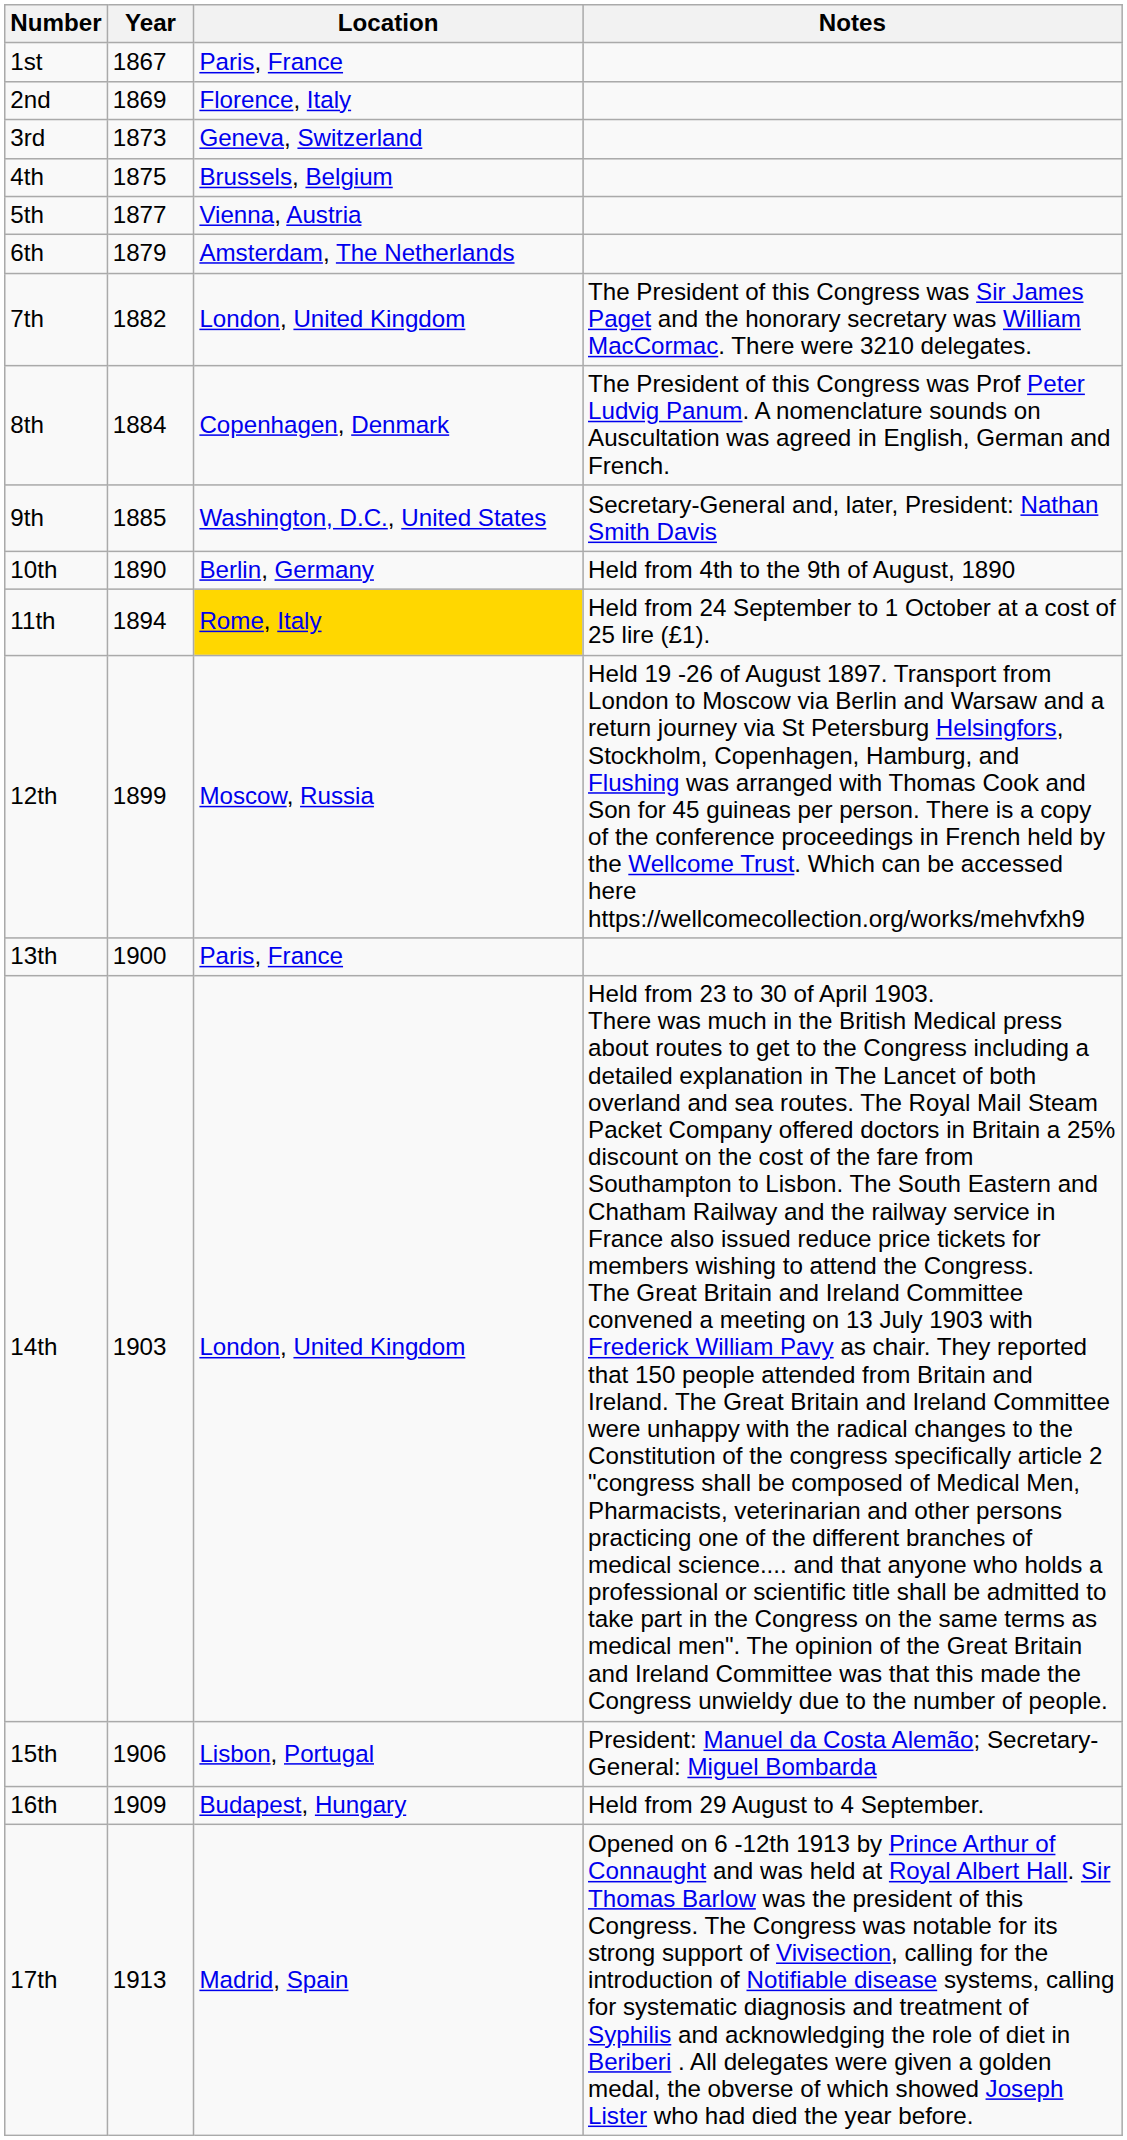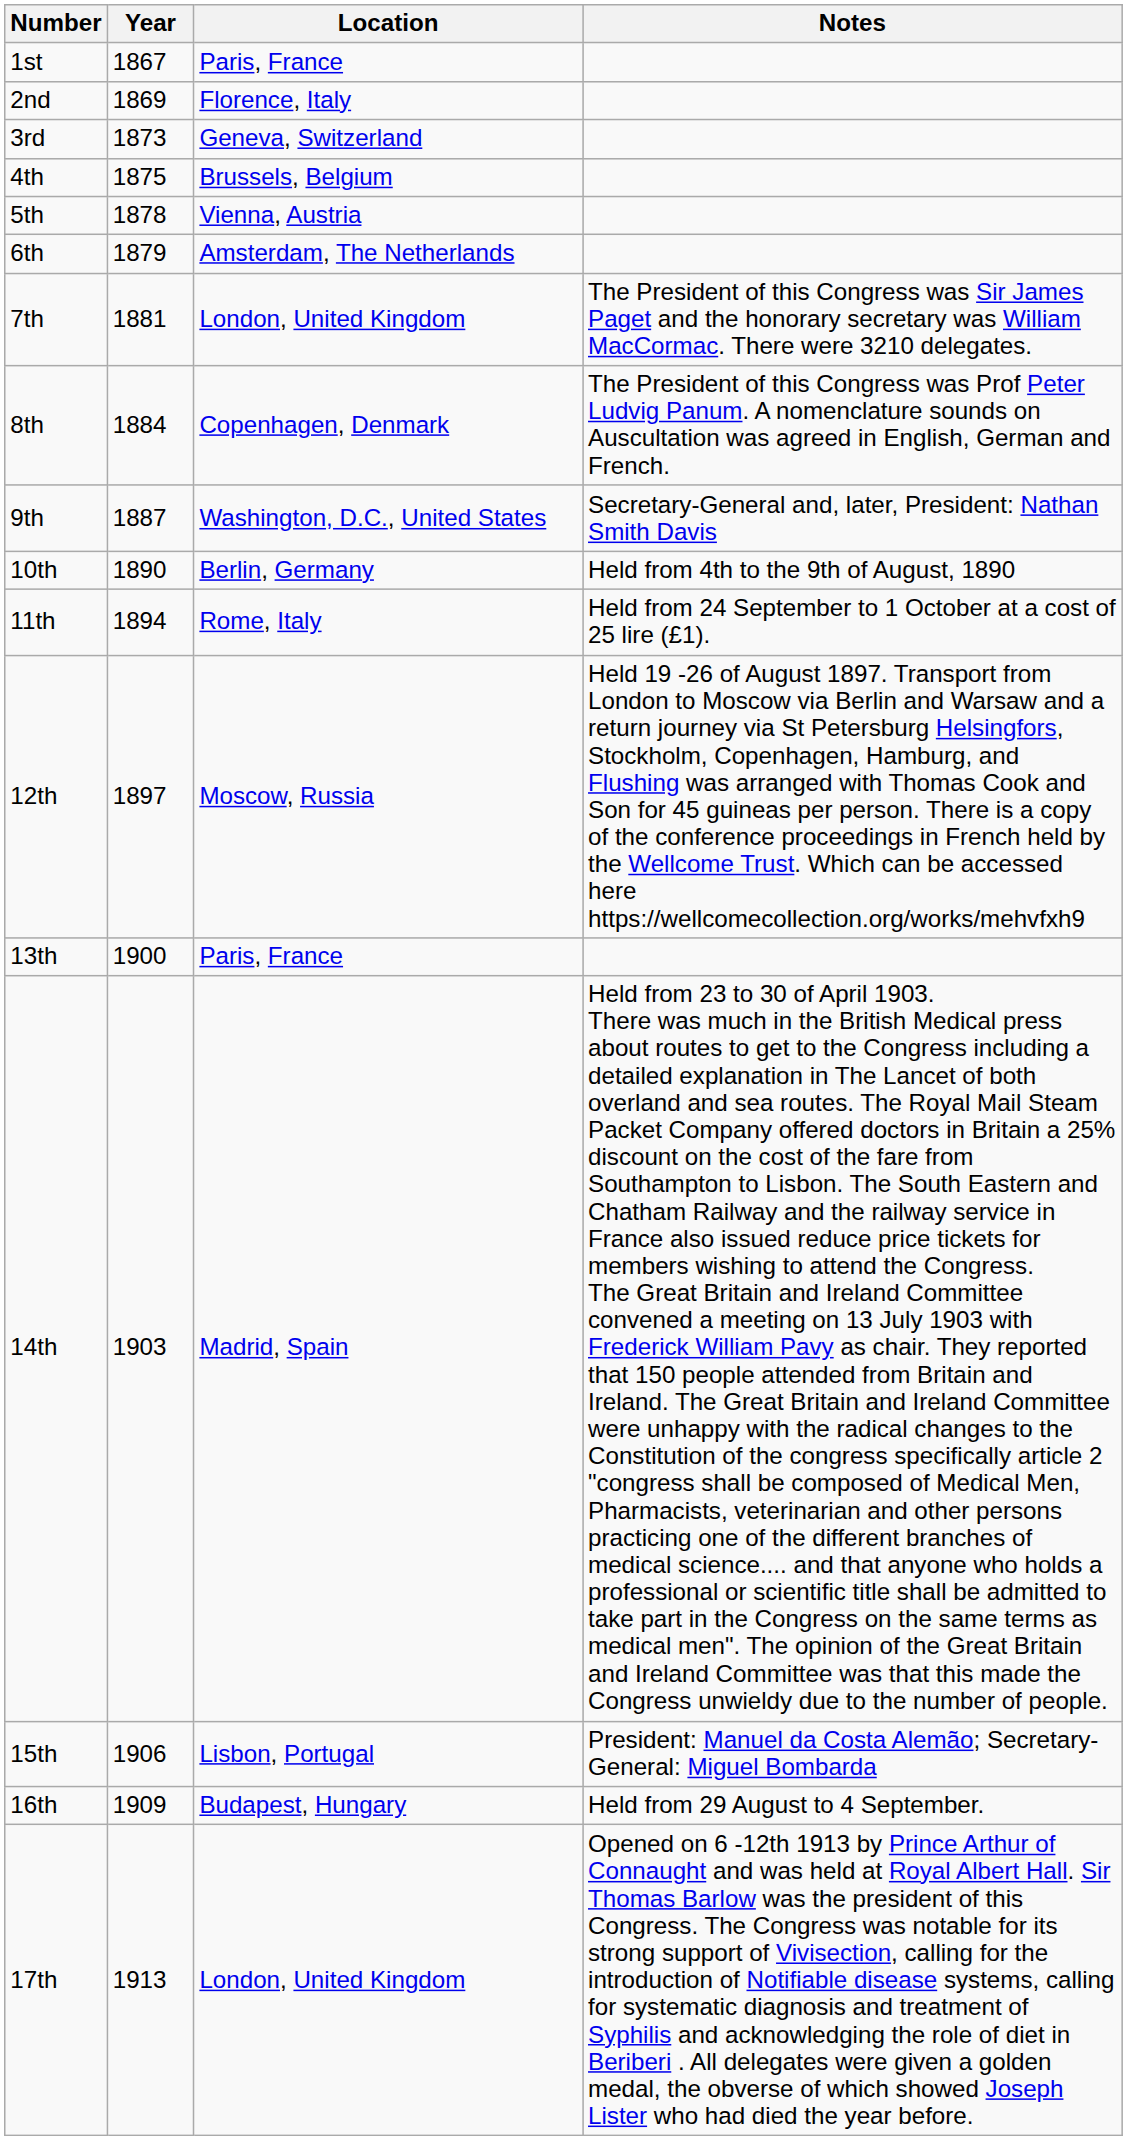5th | Year: 1877 -> 1878
7th | Year: 1882 -> 1881
9th | Year: 1885 -> 1887
11th | Location: gold background -> no background
12th | Year: 1899 -> 1897
14th | Location: London, United Kingdom -> Madrid, Spain
17th | Location: Madrid, Spain -> London, United Kingdom
